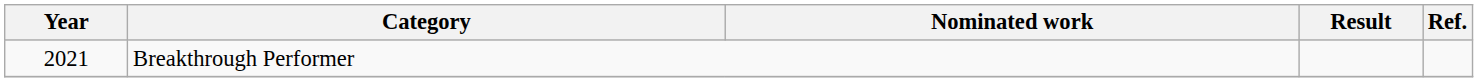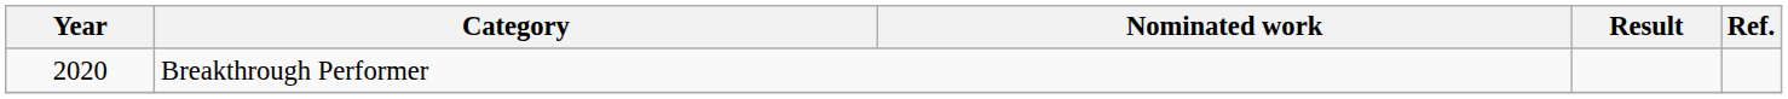Breakthrough Performer | Year: 2021 -> 2020
